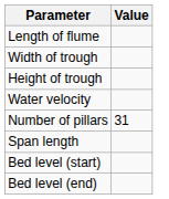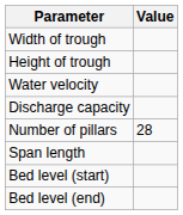- row: Length of flume
+ row: Discharge capacity
Number of pillars | Value: 31 -> 28
